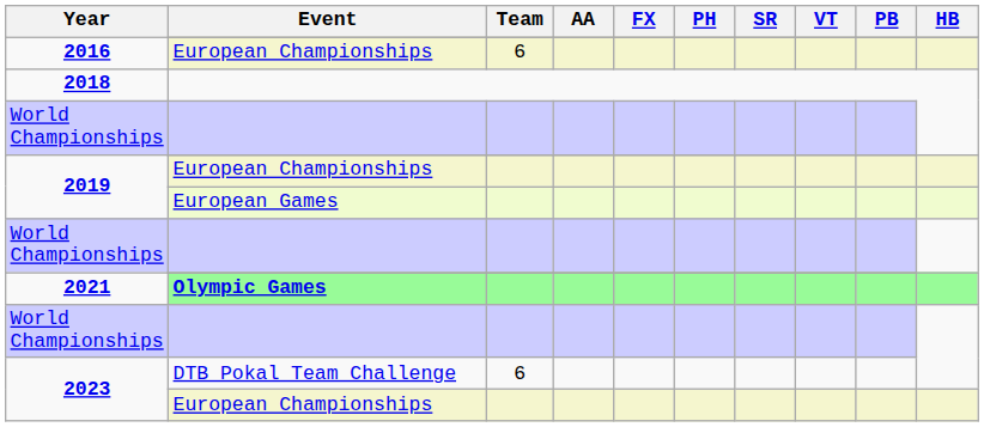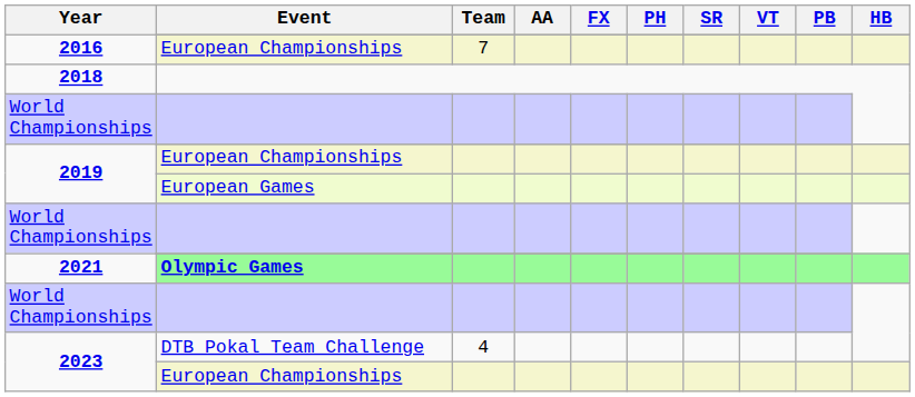2016 / European Championships | Team: 6 -> 7
2023 / DTB Pokal Team Challenge | Team: 6 -> 4
